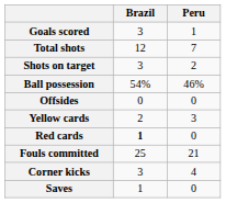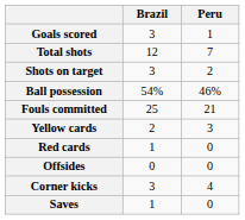rows swapped: Fouls committed <-> Offsides
Red cards | Brazil: bold -> normal
